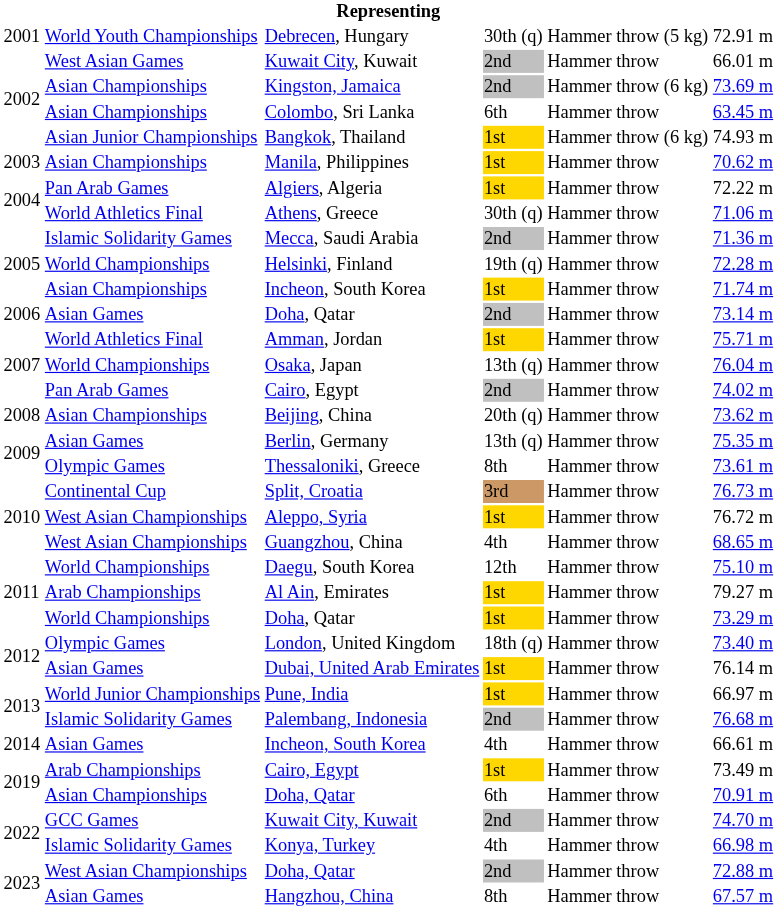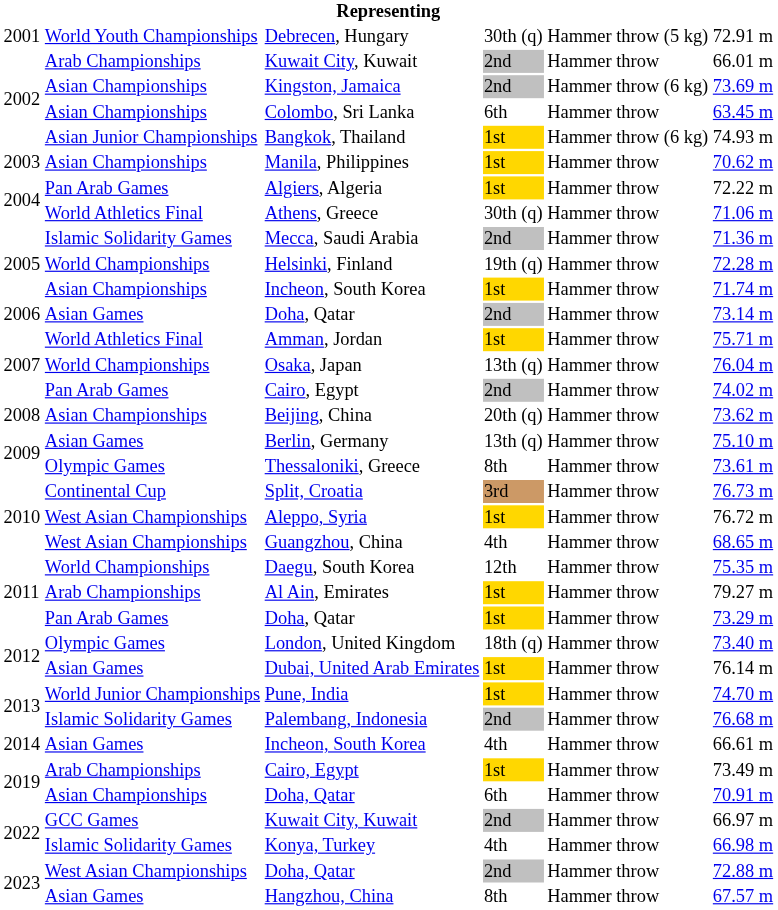2002 / Kuwait City, Kuwait | column 2: West Asian Games -> Arab Championships
Berlin, Germany | column 6: 75.35 m -> 75.10 m
Daegu, South Korea | column 6: 75.10 m -> 75.35 m
2011 / Doha, Qatar | column 2: World Championships -> Pan Arab Games
Pune, India | column 6: 66.97 m -> 74.70 m
2022 / Kuwait City, Kuwait | column 6: 74.70 m -> 66.97 m
